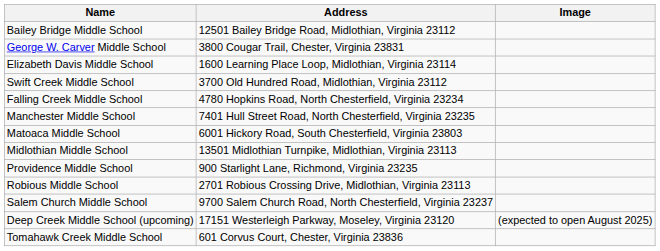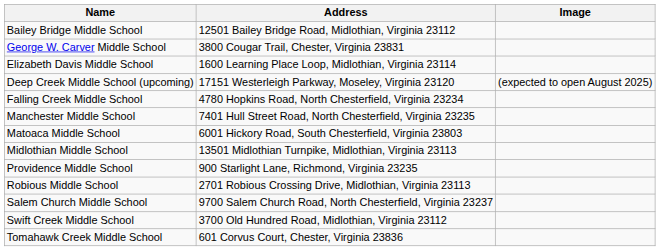rows swapped: Deep Creek Middle School (upcoming) <-> Swift Creek Middle School
